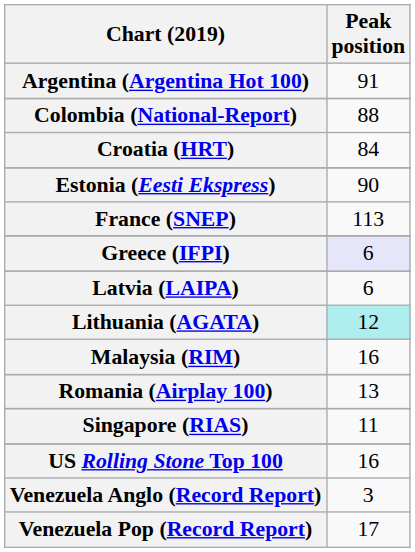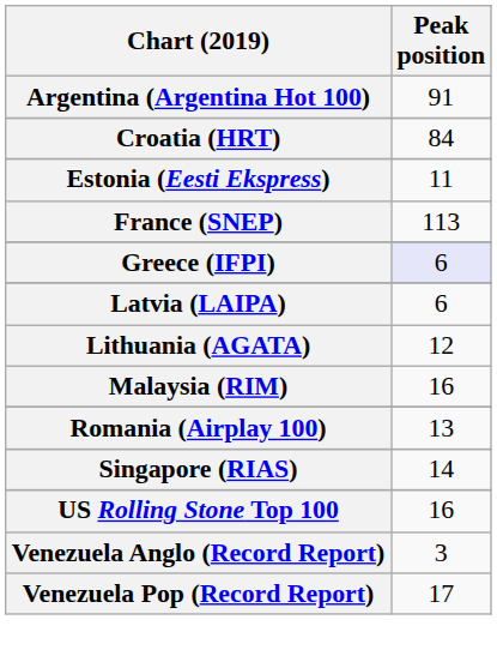- row: Colombia (National-Report) | 88
Estonia (Eesti Ekspress) | Peak position: 90 -> 11
Lithuania (AGATA) | Peak position: paleturquoise background -> no background
Singapore (RIAS) | Peak position: 11 -> 14
